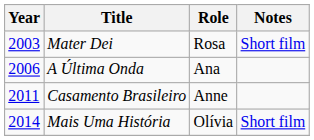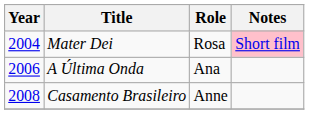Mater Dei | Year: 2003 -> 2004
Mater Dei | Notes: no background -> pink background
Casamento Brasileiro | Year: 2011 -> 2008
- row: 2014 | Mais Uma História | Olívia | Short film
